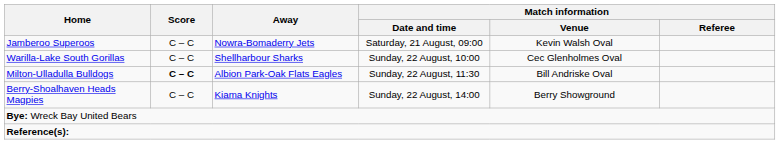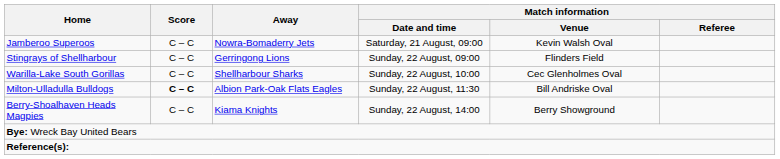+ row: Stingrays of Shellharbour | C – C | Gerringong Lions | Sunday, 22 August, 09:00 | Flinders Field
